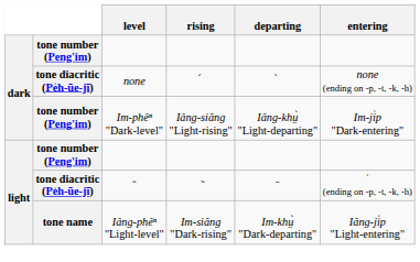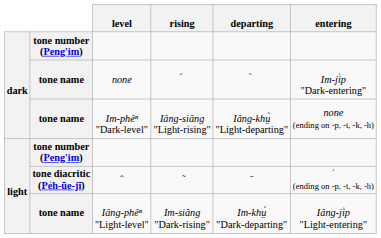none | column 2: tone diacritic (Pe̍h-ūe-jī) -> tone name
none | entering: none (ending on -p, -t, -k, -h) -> Im-ji̍p "Dark-entering"
Im-phêⁿ "Dark-level" | column 2: tone number (Peng'im) -> tone name
Im-phêⁿ "Dark-level" | entering: Im-ji̍p "Dark-entering" -> none (ending on -p, -t, -k, -h)
